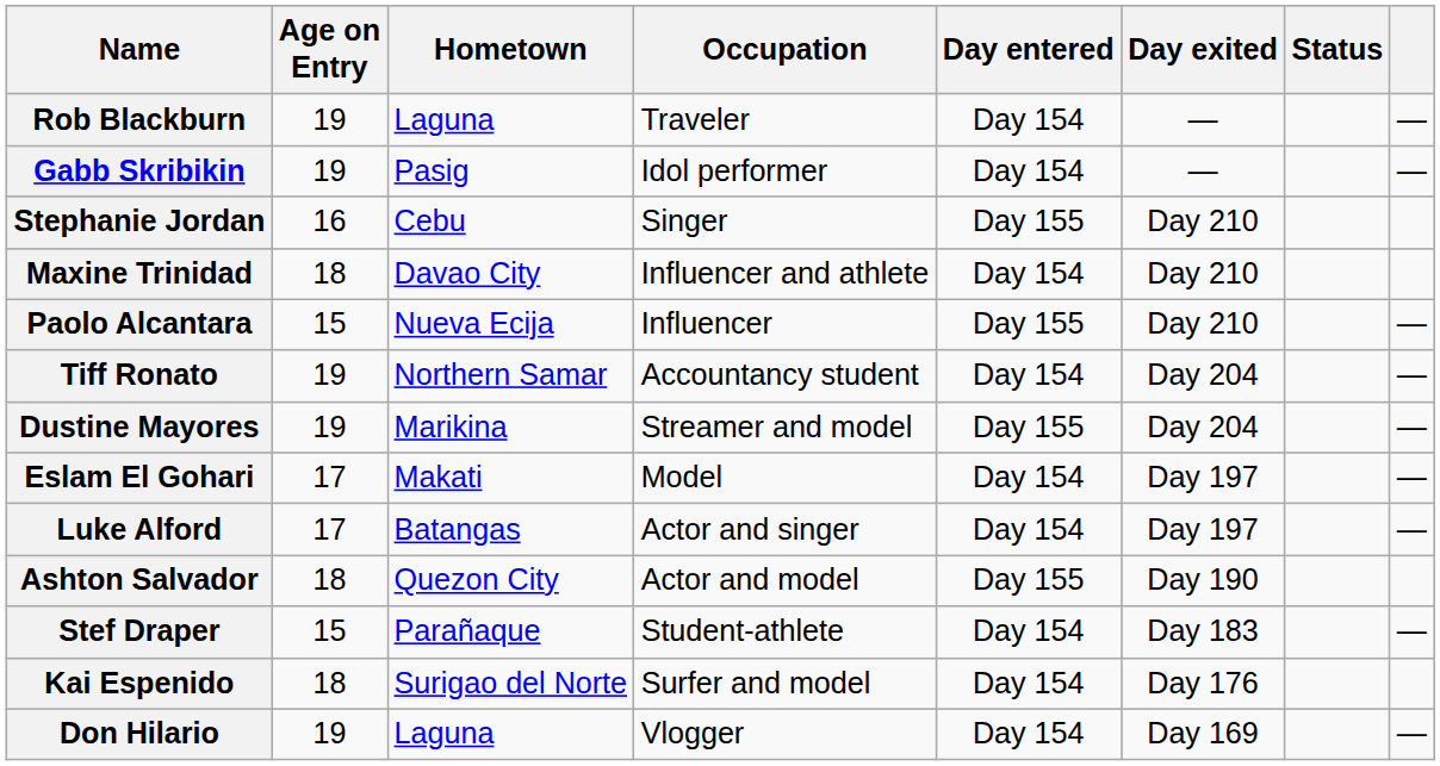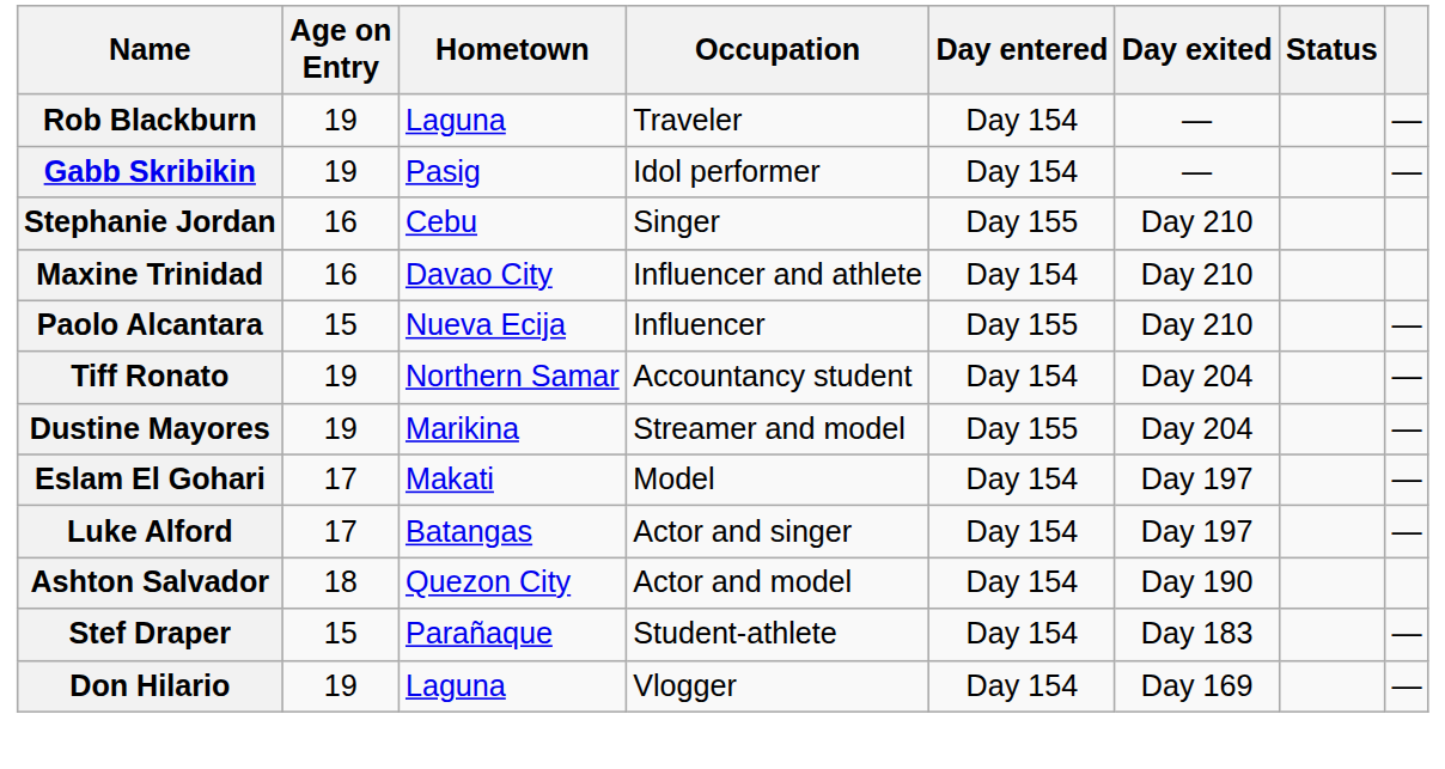Maxine Trinidad | Age on Entry: 18 -> 16
Ashton Salvador | Day entered: Day 155 -> Day 154
- row: Kai Espenido | 18 | Surigao del Norte | Surfer and model | Day 154 | Day 176
